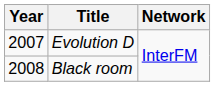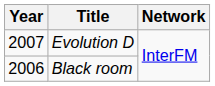Black room | Year: 2008 -> 2006
